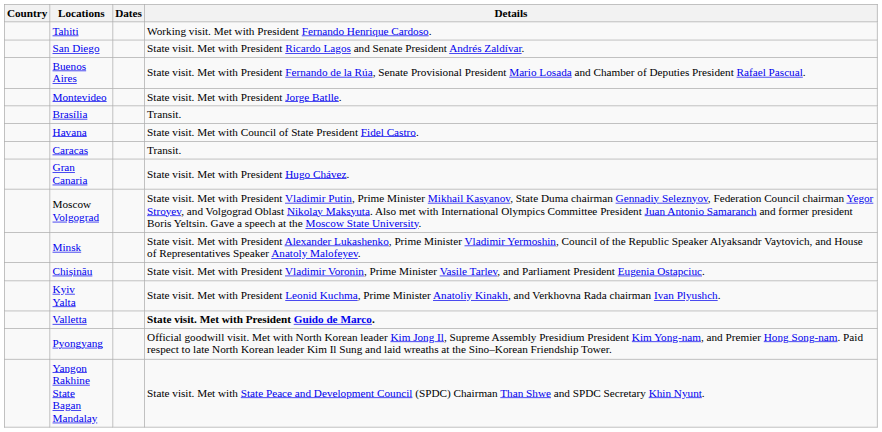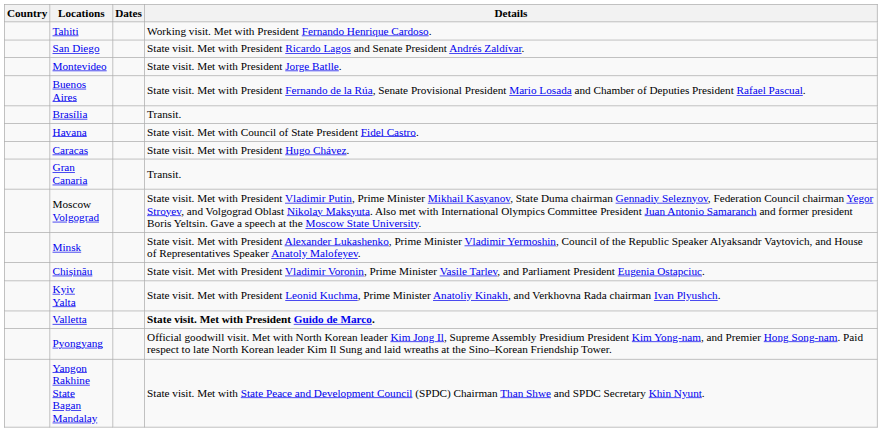rows swapped: Buenos Aires <-> Montevideo
Caracas | Details: Transit. -> State visit. Met with President Hugo Chávez.
Gran Canaria | Details: State visit. Met with President Hugo Chávez. -> Transit.
